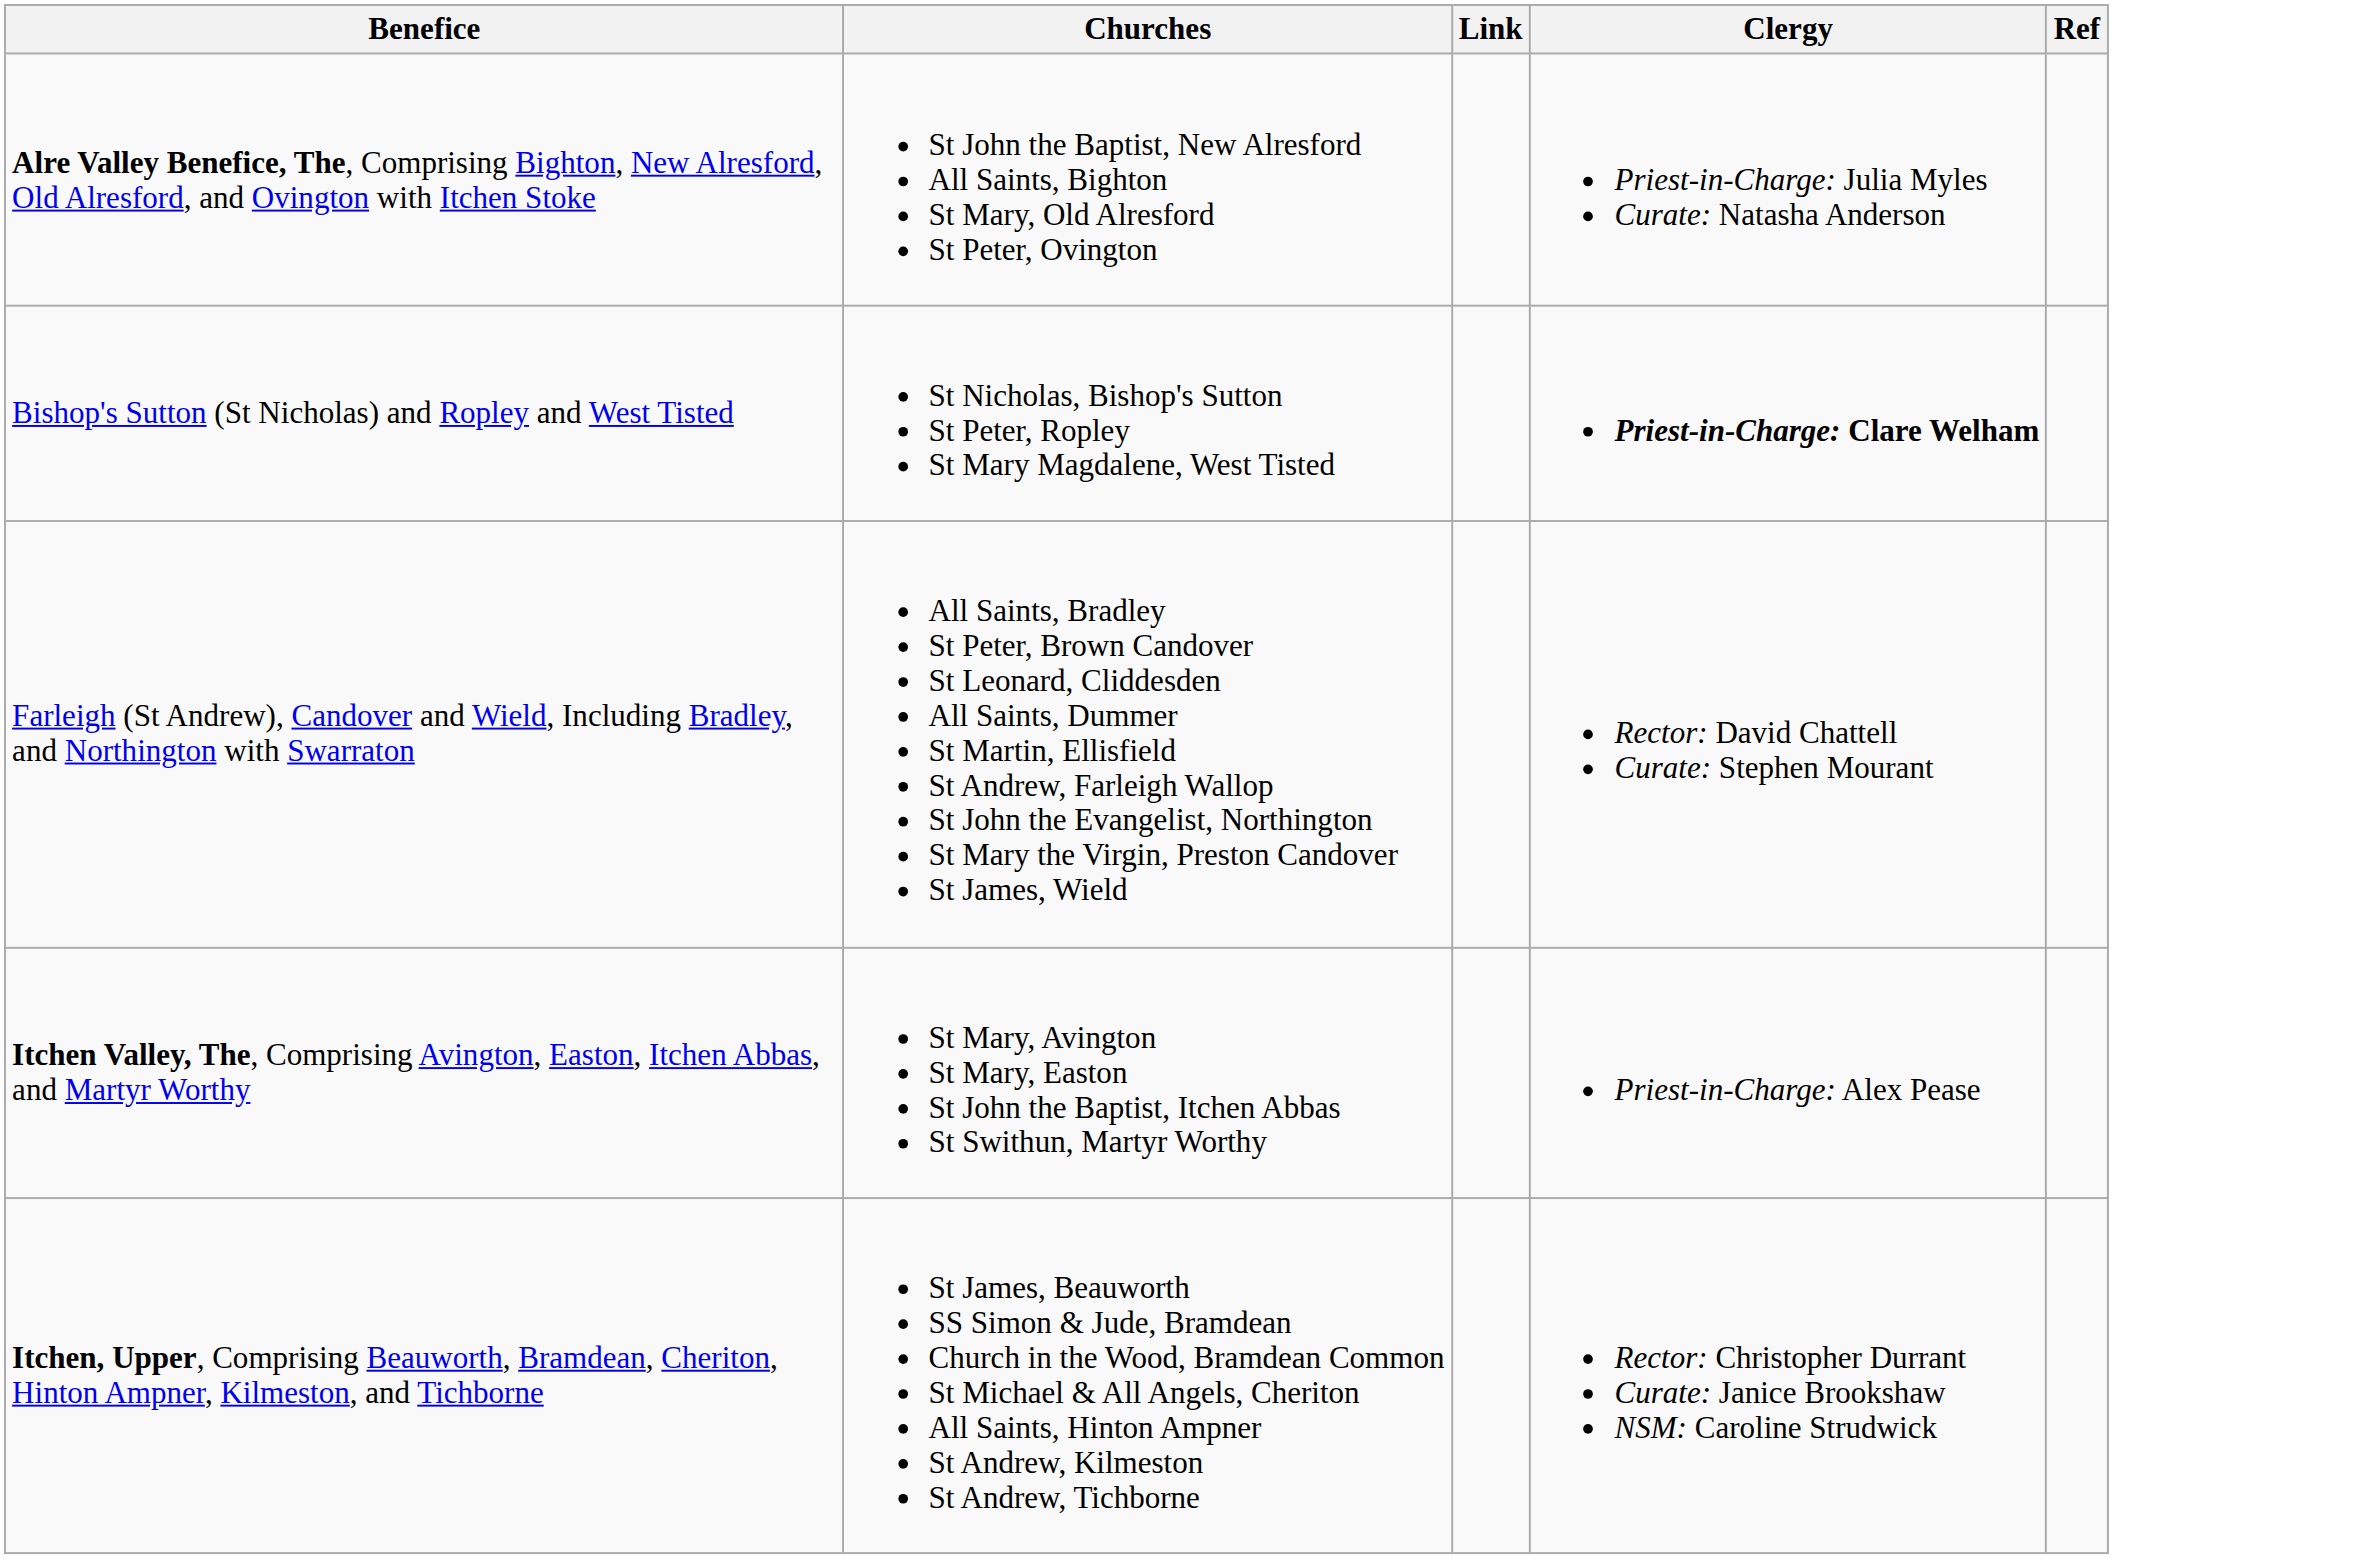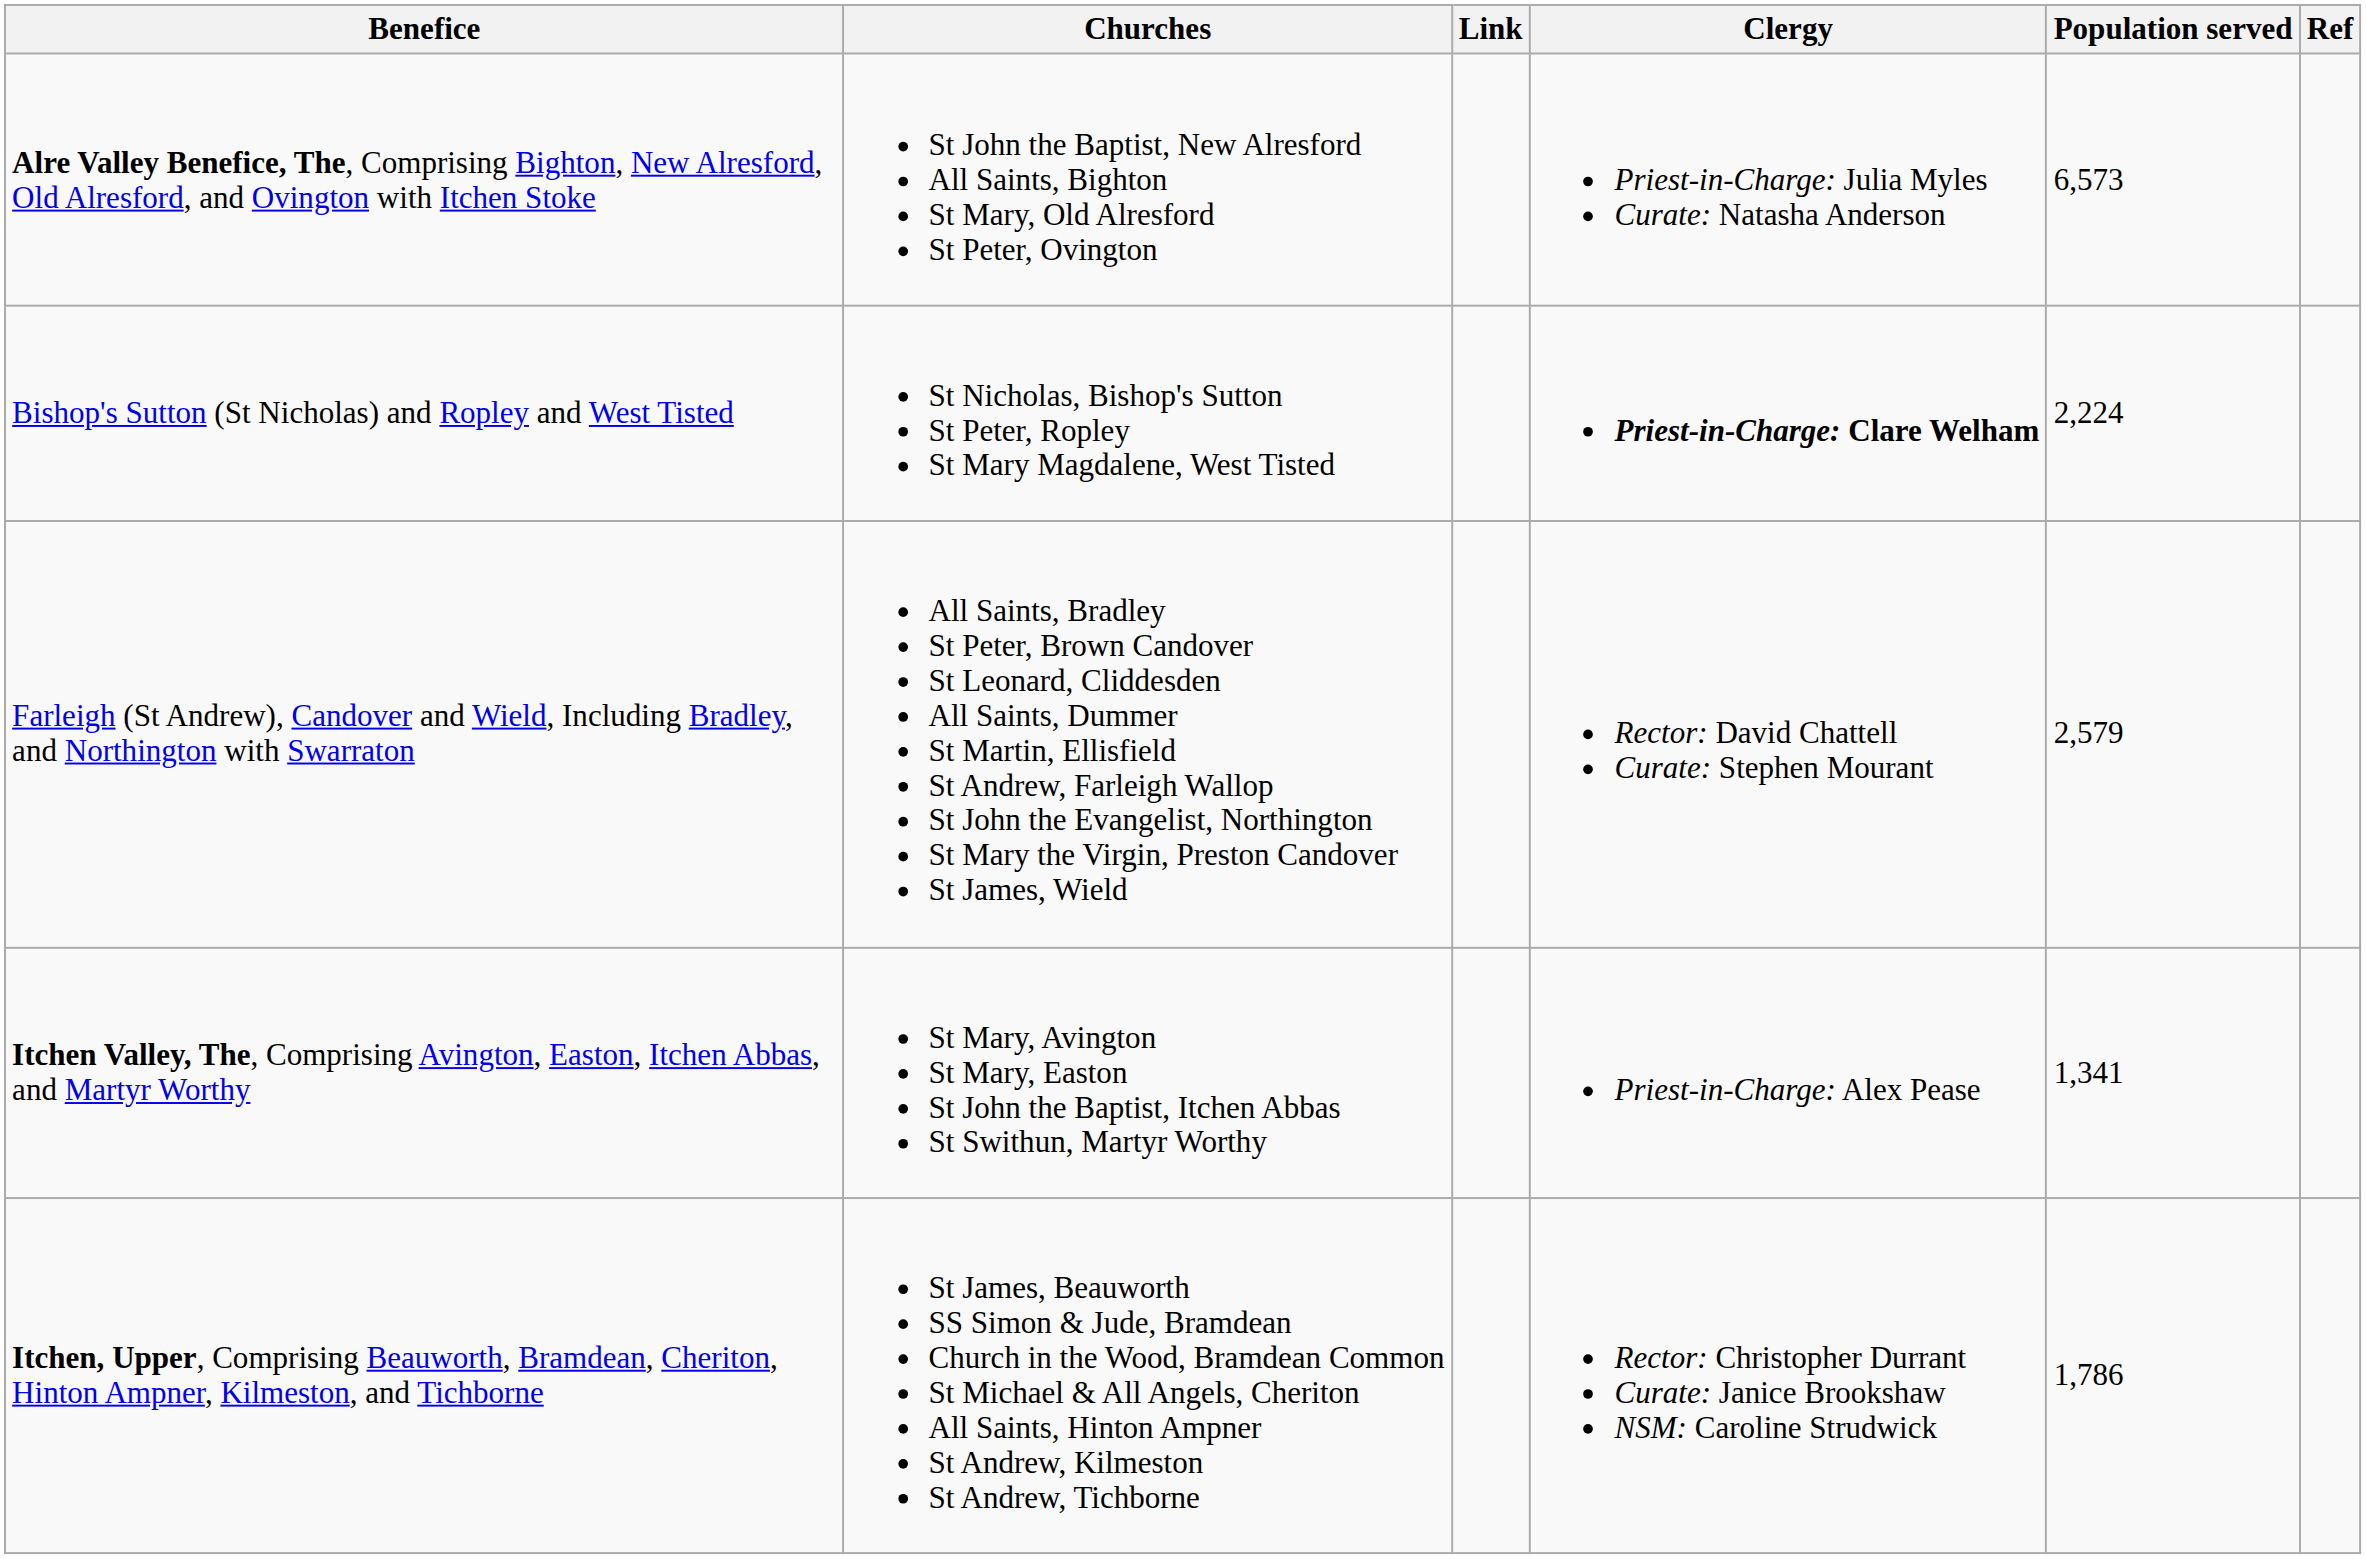+ column: Population served | 6,573 | 2,224 | 2,579 | 1,341 | 1,786
